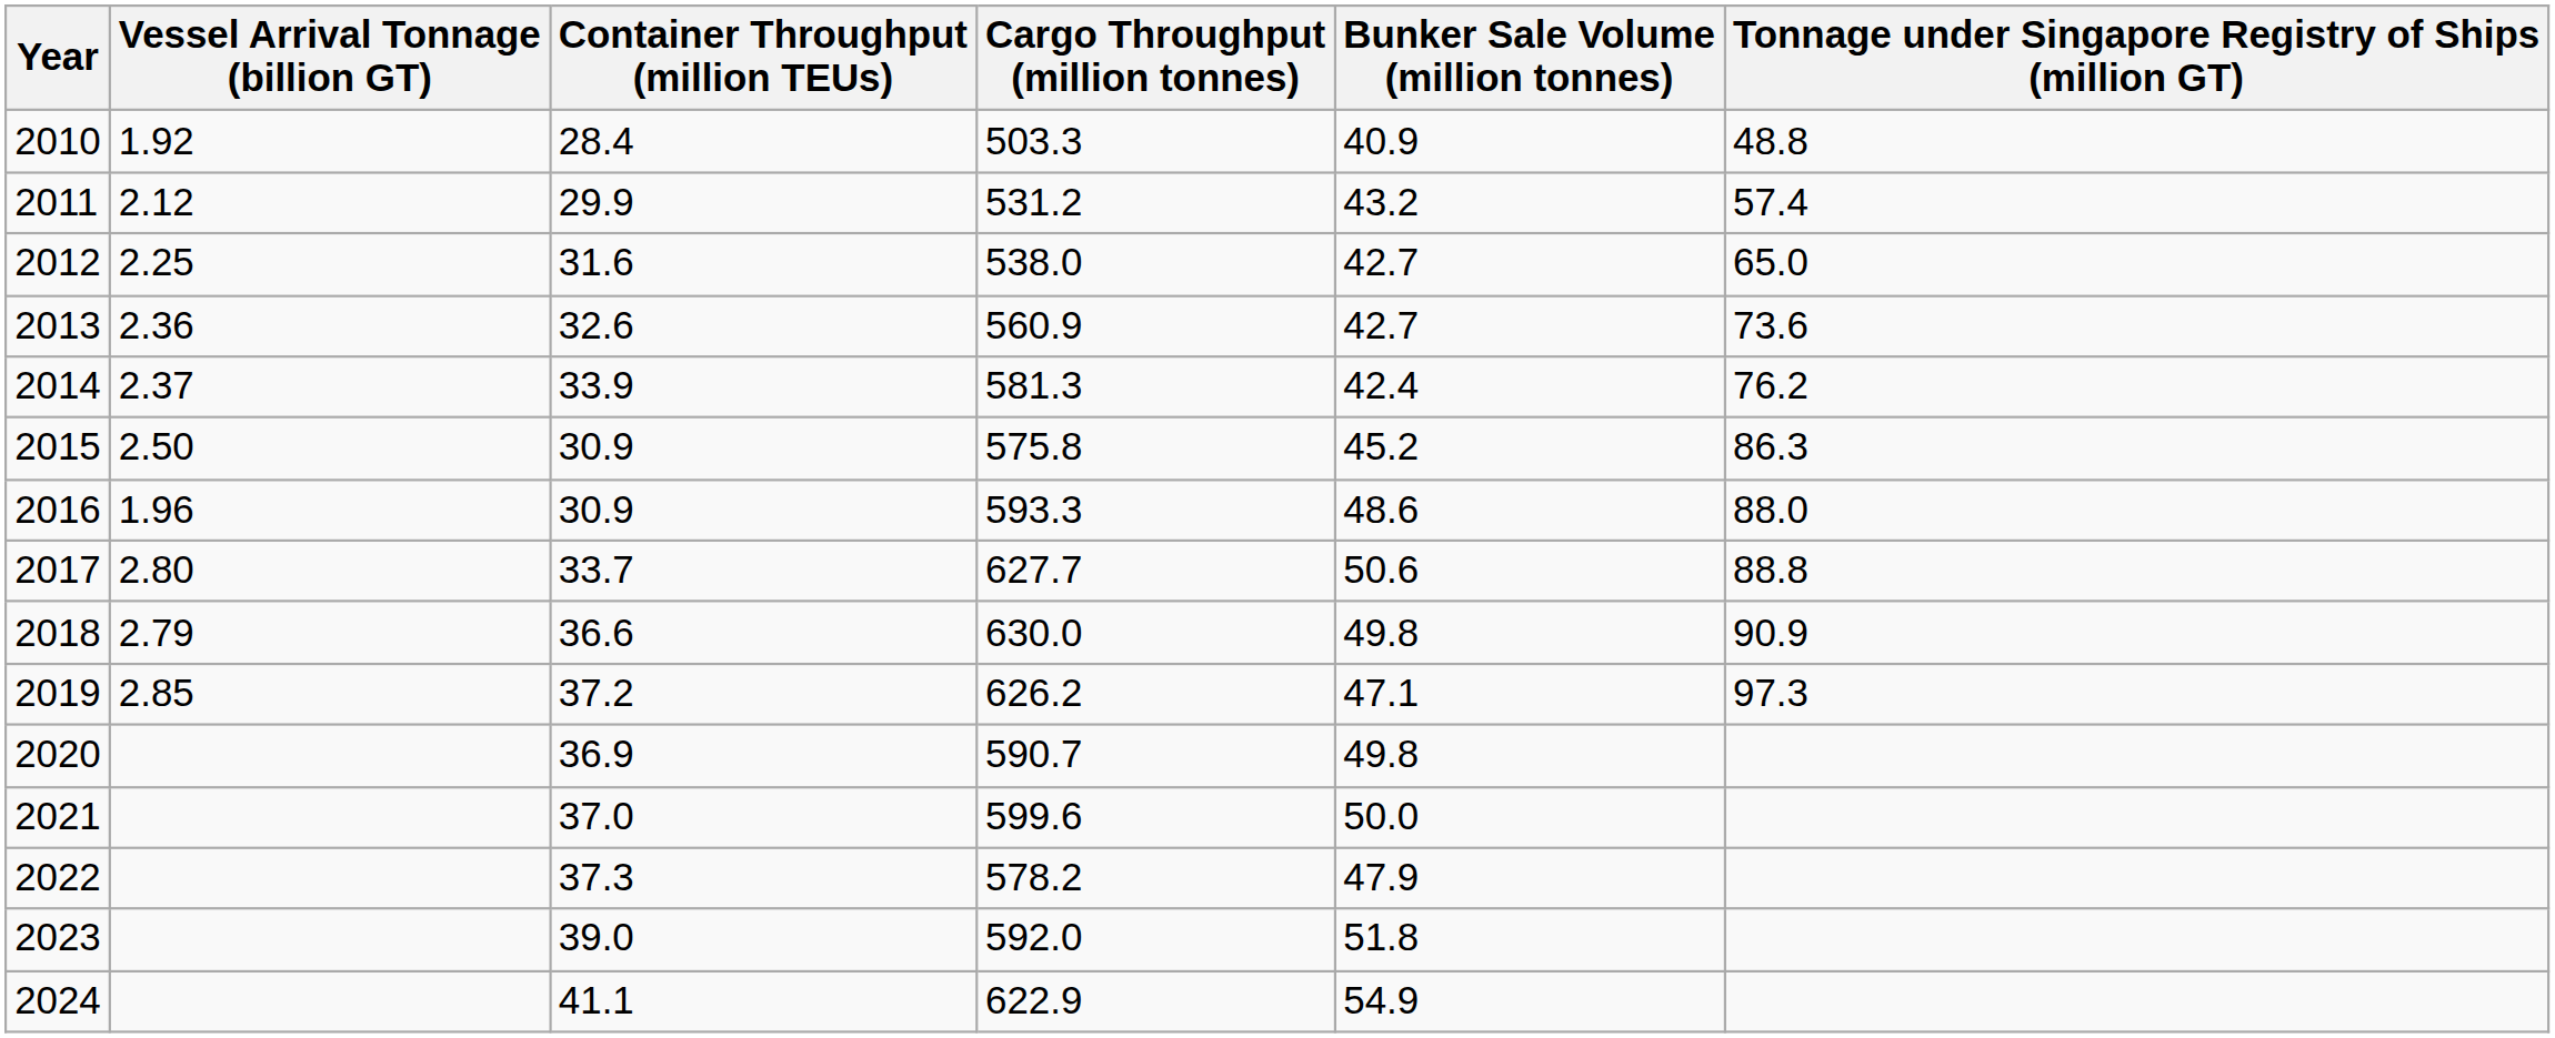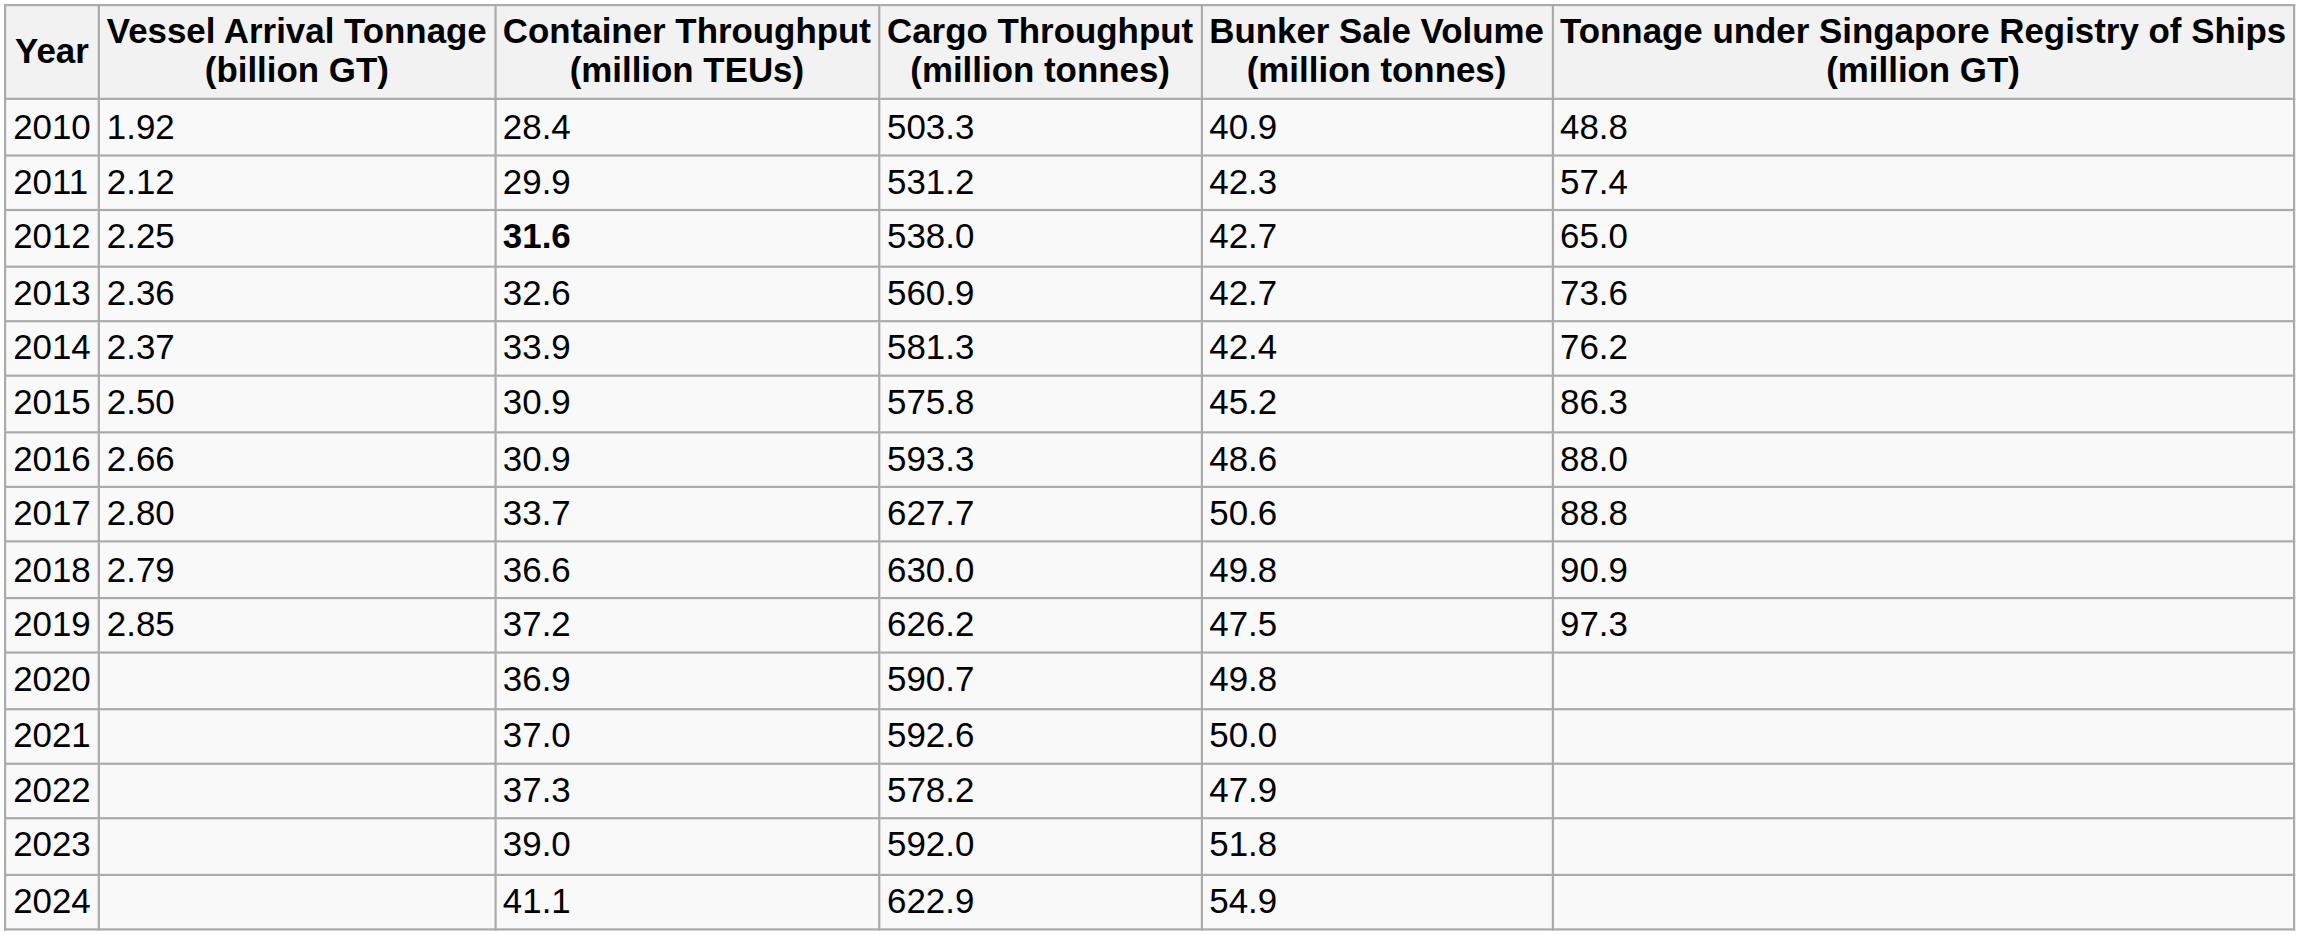2011 | Bunker Sale Volume (million tonnes): 43.2 -> 42.3
2012 | Container Throughput (million TEUs): normal -> bold
2016 | Vessel Arrival Tonnage (billion GT): 1.96 -> 2.66
2019 | Bunker Sale Volume (million tonnes): 47.1 -> 47.5
2021 | Cargo Throughput (million tonnes): 599.6 -> 592.6
